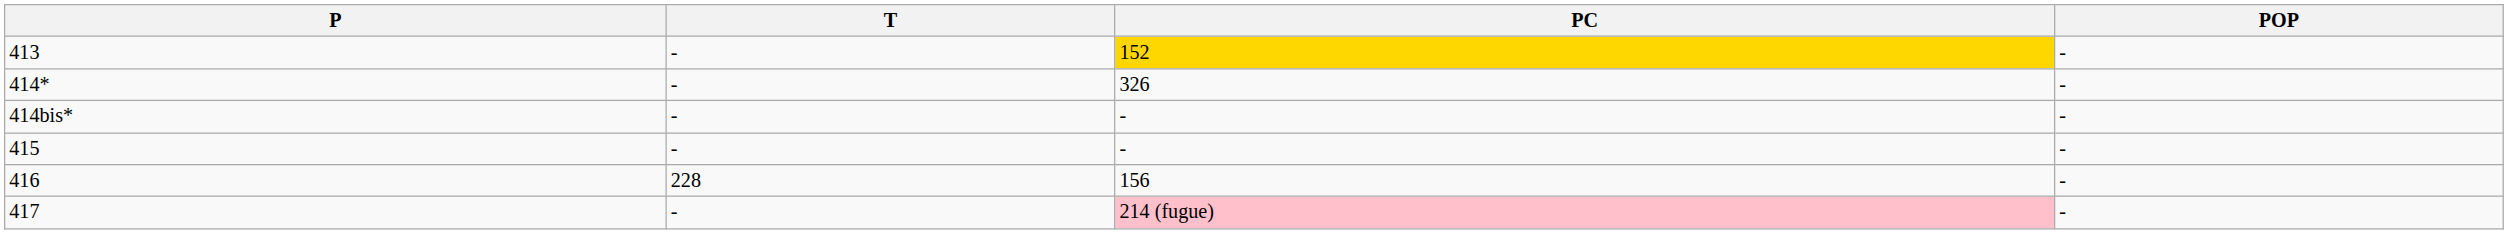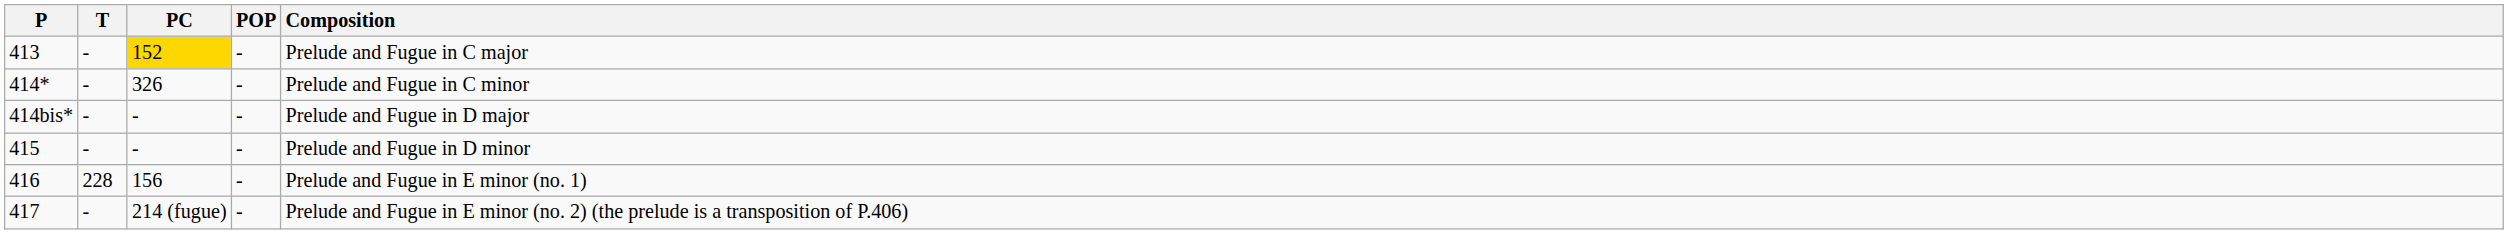+ column: Composition | Prelude and Fugue in C major | Prelude and Fugue in C minor | Prelude and Fugue in D major | Prelude and Fugue in D minor | Prelude and Fugue in E minor (no. 1) | Prelude and Fugue in E minor (no. 2) (the prelude is a transposition of P.406)
417 | PC: pink background -> no background
